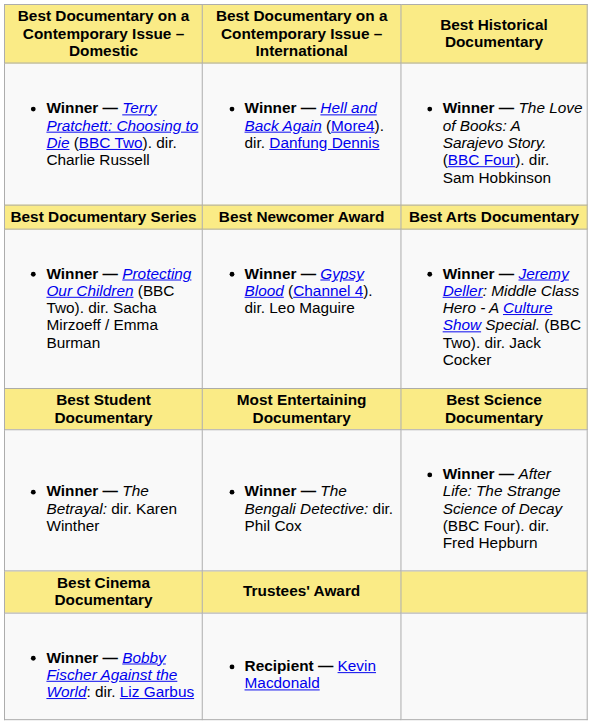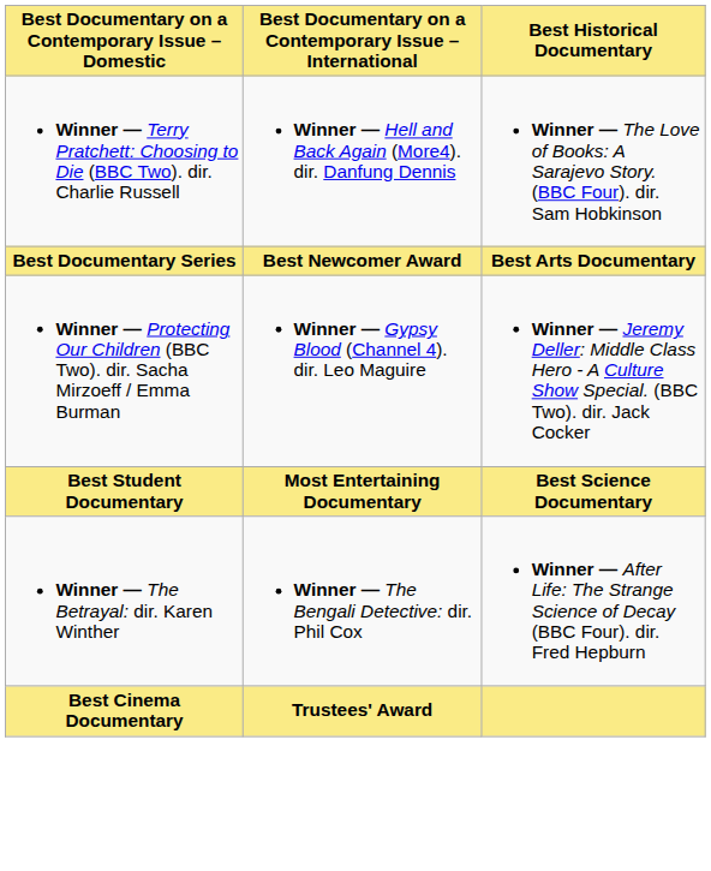- row: Winner — Bobby Fischer Against the World: dir. Liz Garbus | Recipient — Kevin Macdonald
